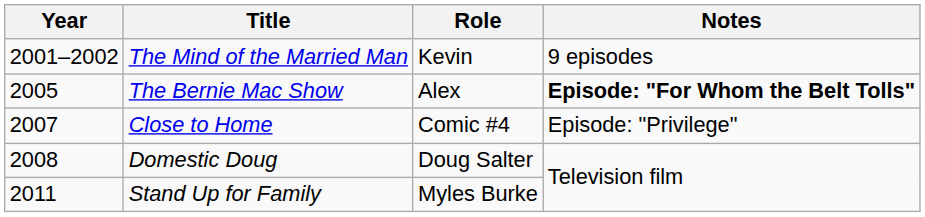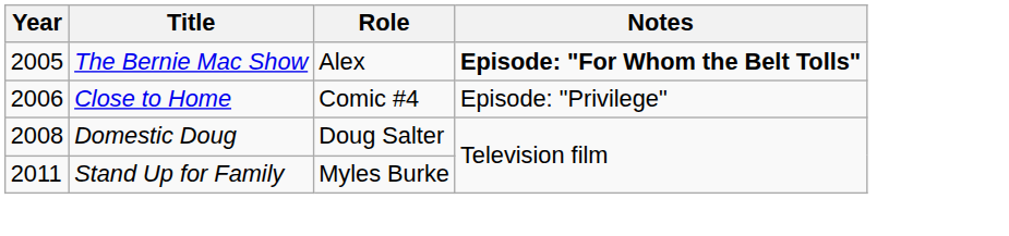- row: 2001–2002 | The Mind of the Married Man | Kevin | 9 episodes
Close to Home | Year: 2007 -> 2006
